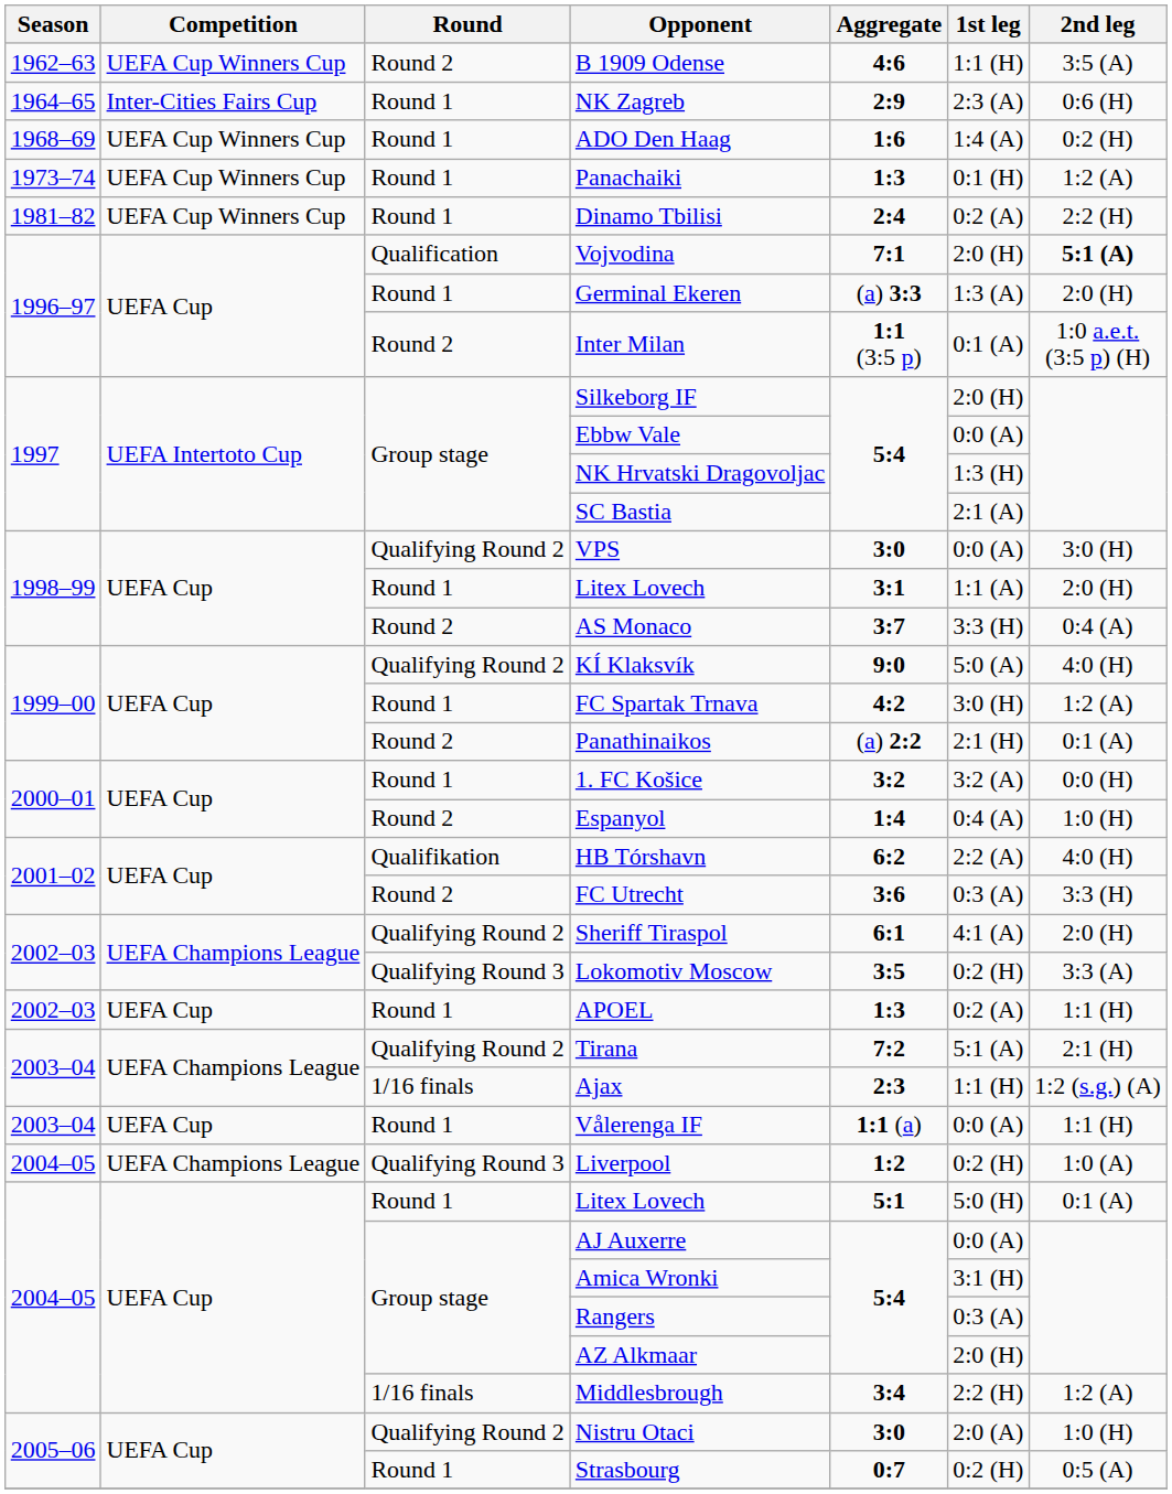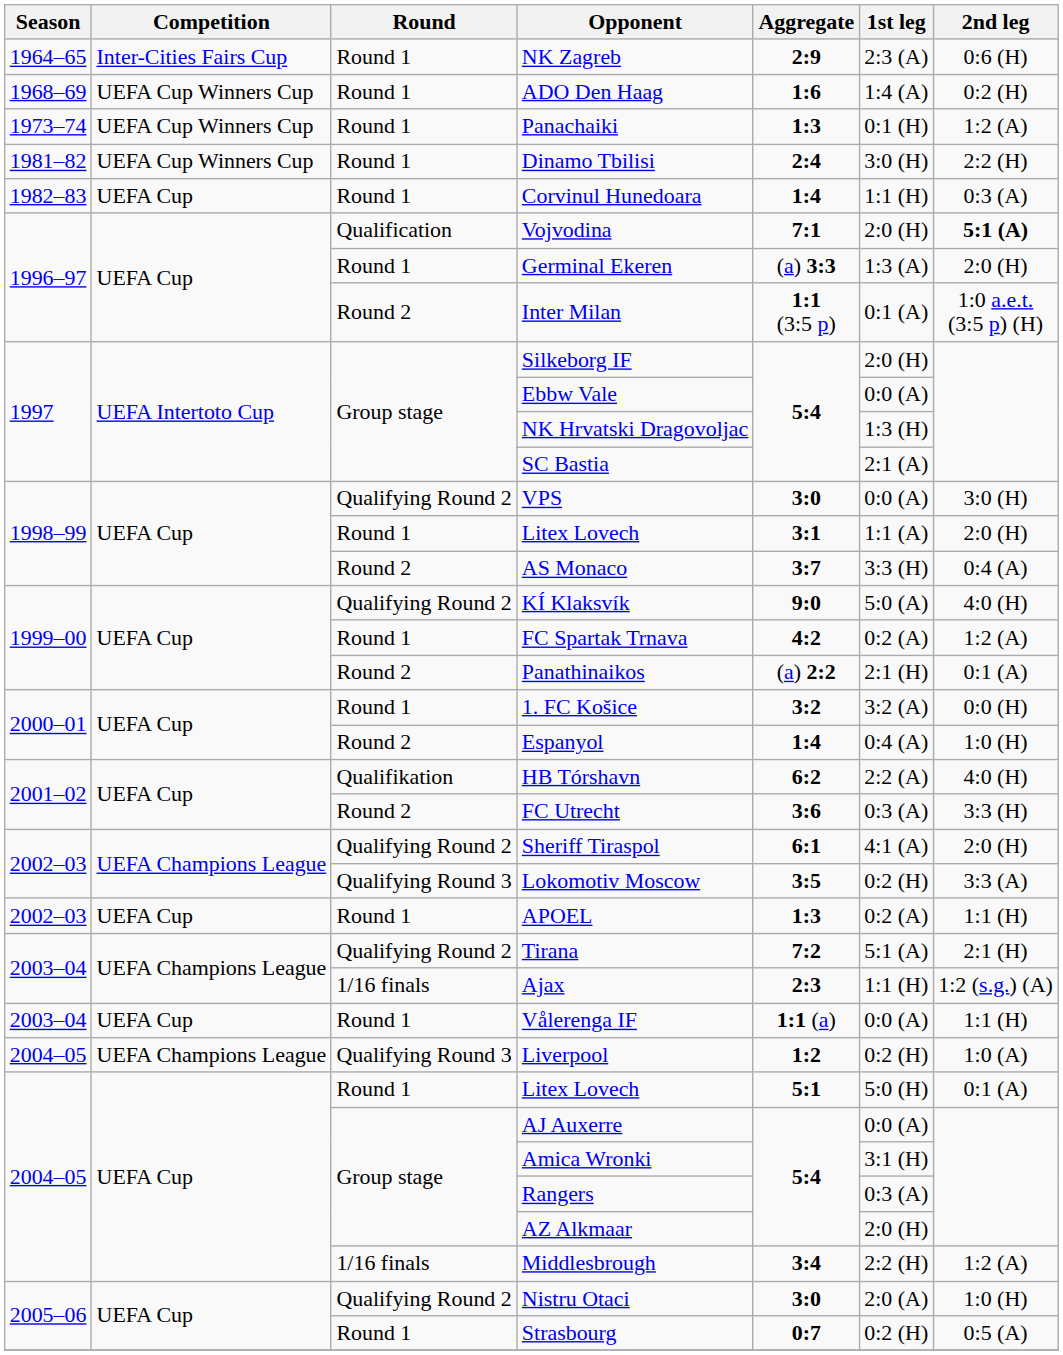- row: 1962–63 | UEFA Cup Winners Cup | Round 2 | B 1909 Odense | 4:6 | 1:1 (H) | 3:5 (A)
Dinamo Tbilisi | 1st leg: 0:2 (A) -> 3:0 (H)
+ row: 1982–83 | UEFA Cup | Round 1 | Corvinul Hunedoara | 1:4 | 1:1 (H) | 0:3 (A)
FC Spartak Trnava | 1st leg: 3:0 (H) -> 0:2 (A)
